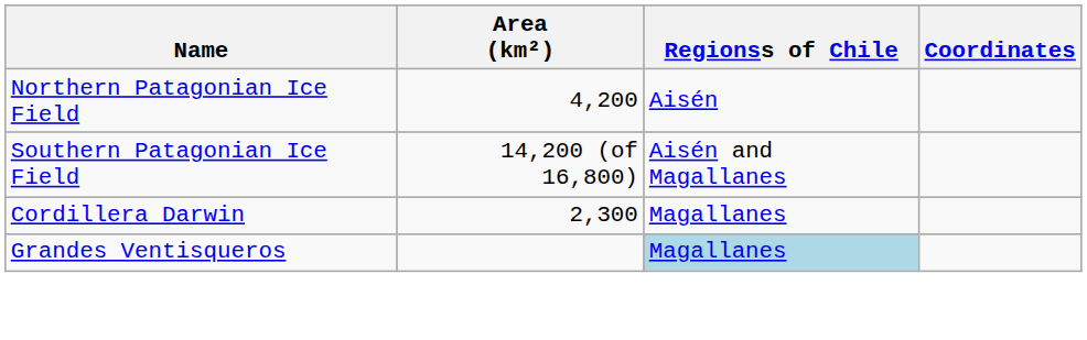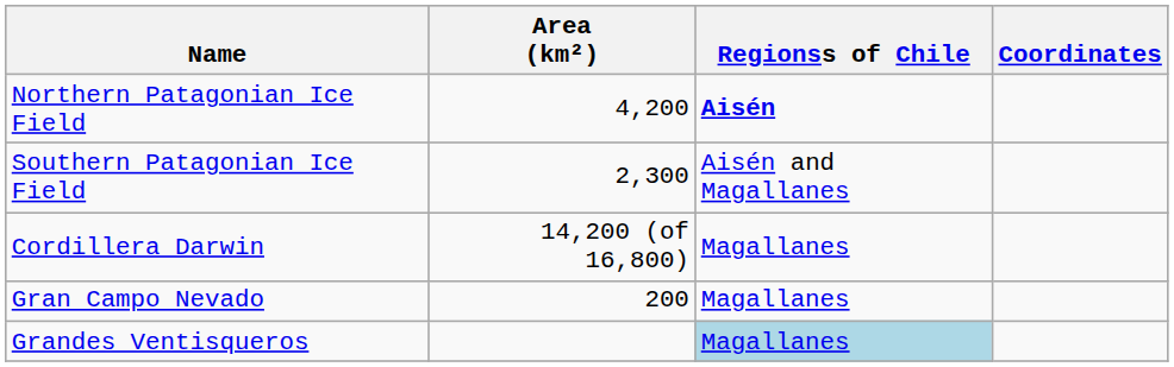Northern Patagonian Ice Field | Regionss of Chile: normal -> bold
Southern Patagonian Ice Field | Area (km²): 14,200 (of 16,800) -> 2,300
Cordillera Darwin | Area (km²): 2,300 -> 14,200 (of 16,800)
+ row: Gran Campo Nevado | 200 | Magallanes
